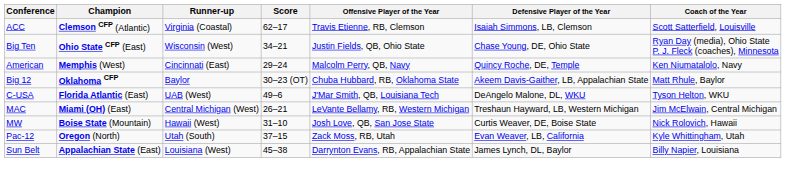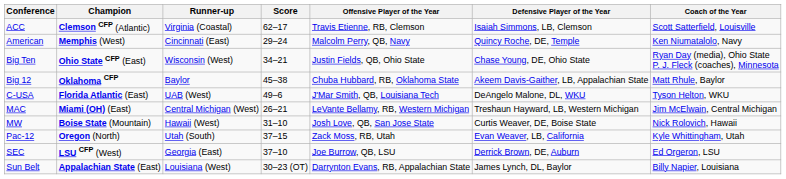rows swapped: American <-> Big Ten
Big 12 | Score: 30–23 (OT) -> 45–38
+ row: SEC | LSU CFP (West) | Georgia (East) | 37–10 | Joe Burrow, QB, LSU | Derrick Brown, DE, Auburn | Ed Orgeron, LSU
Sun Belt | Score: 45–38 -> 30–23 (OT)
